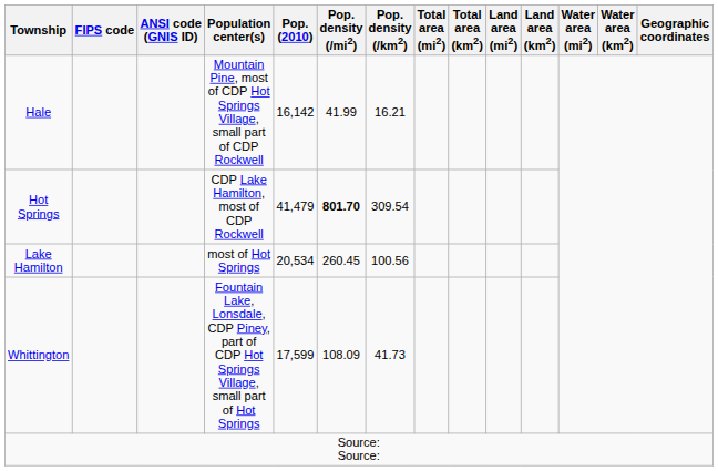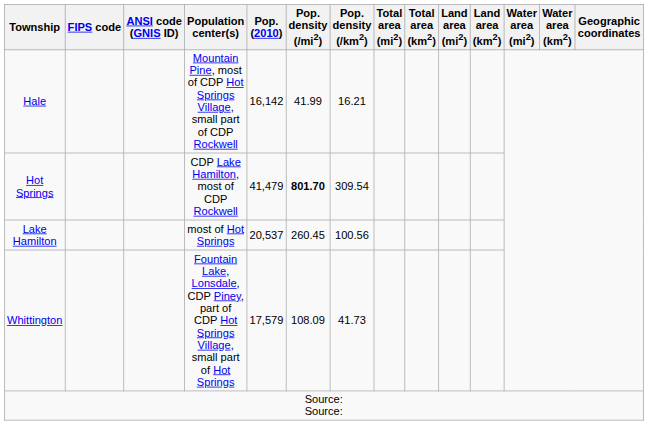Lake Hamilton | Pop. (2010): 20,534 -> 20,537
Whittington | Pop. (2010): 17,599 -> 17,579
